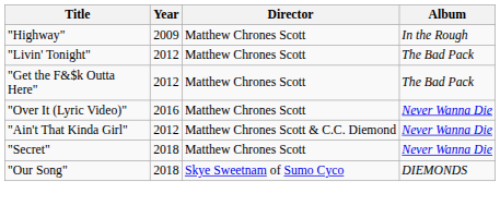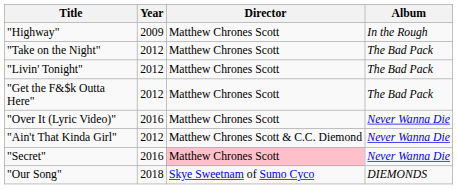+ row: "Take on the Night" | 2012 | Matthew Chrones Scott | The Bad Pack
"Secret" | Year: 2018 -> 2016
"Secret" | Director: no background -> pink background
